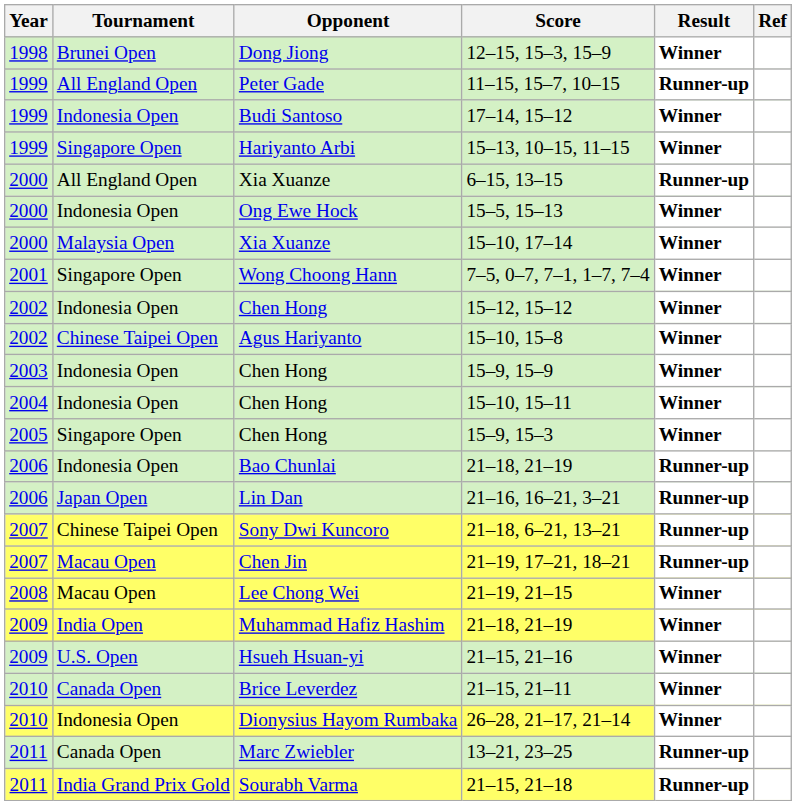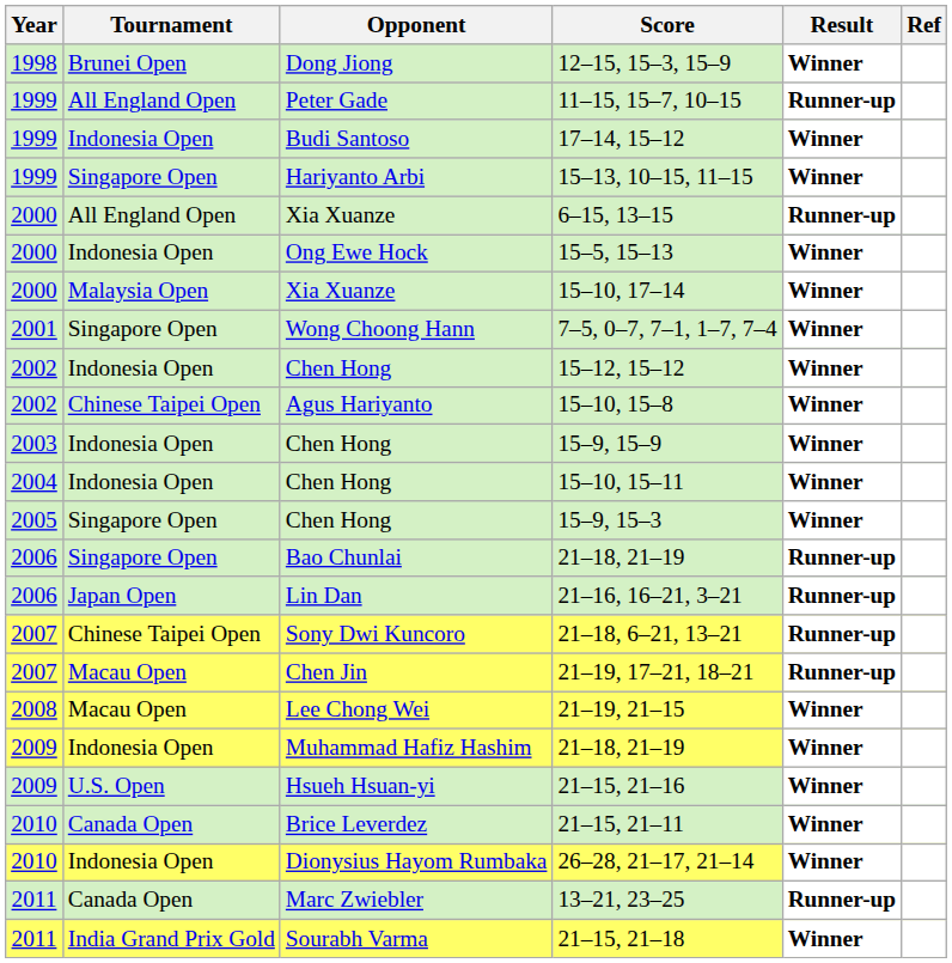Bao Chunlai / 21–18, 21–19 | Tournament: Indonesia Open -> Singapore Open
Muhammad Hafiz Hashim / 21–18, 21–19 | Tournament: India Open -> Indonesia Open
21–15, 21–18 | Result: Runner-up -> Winner
